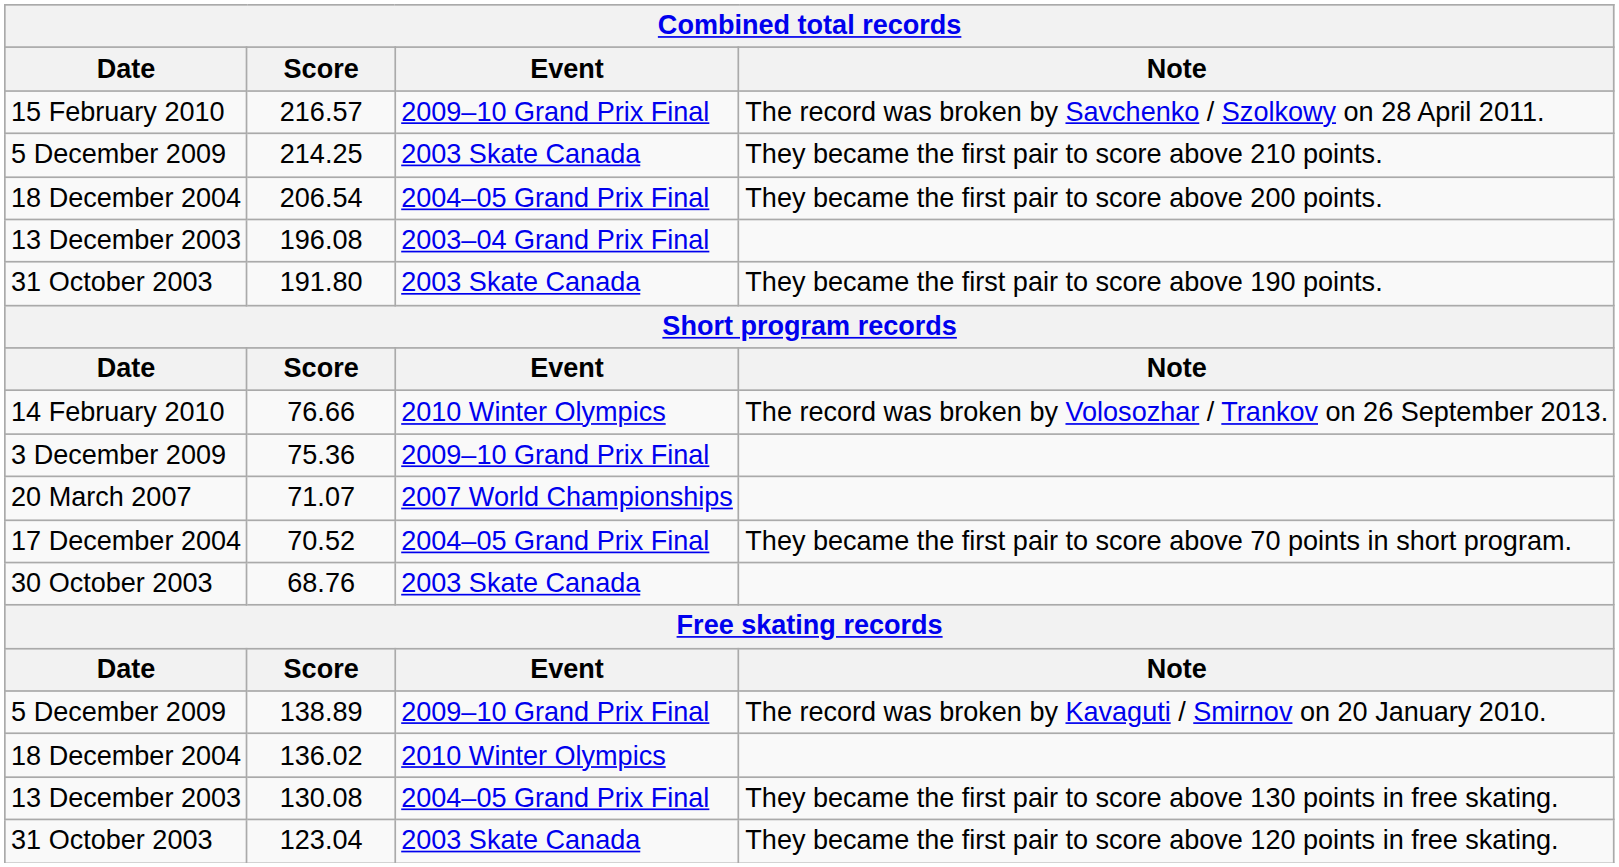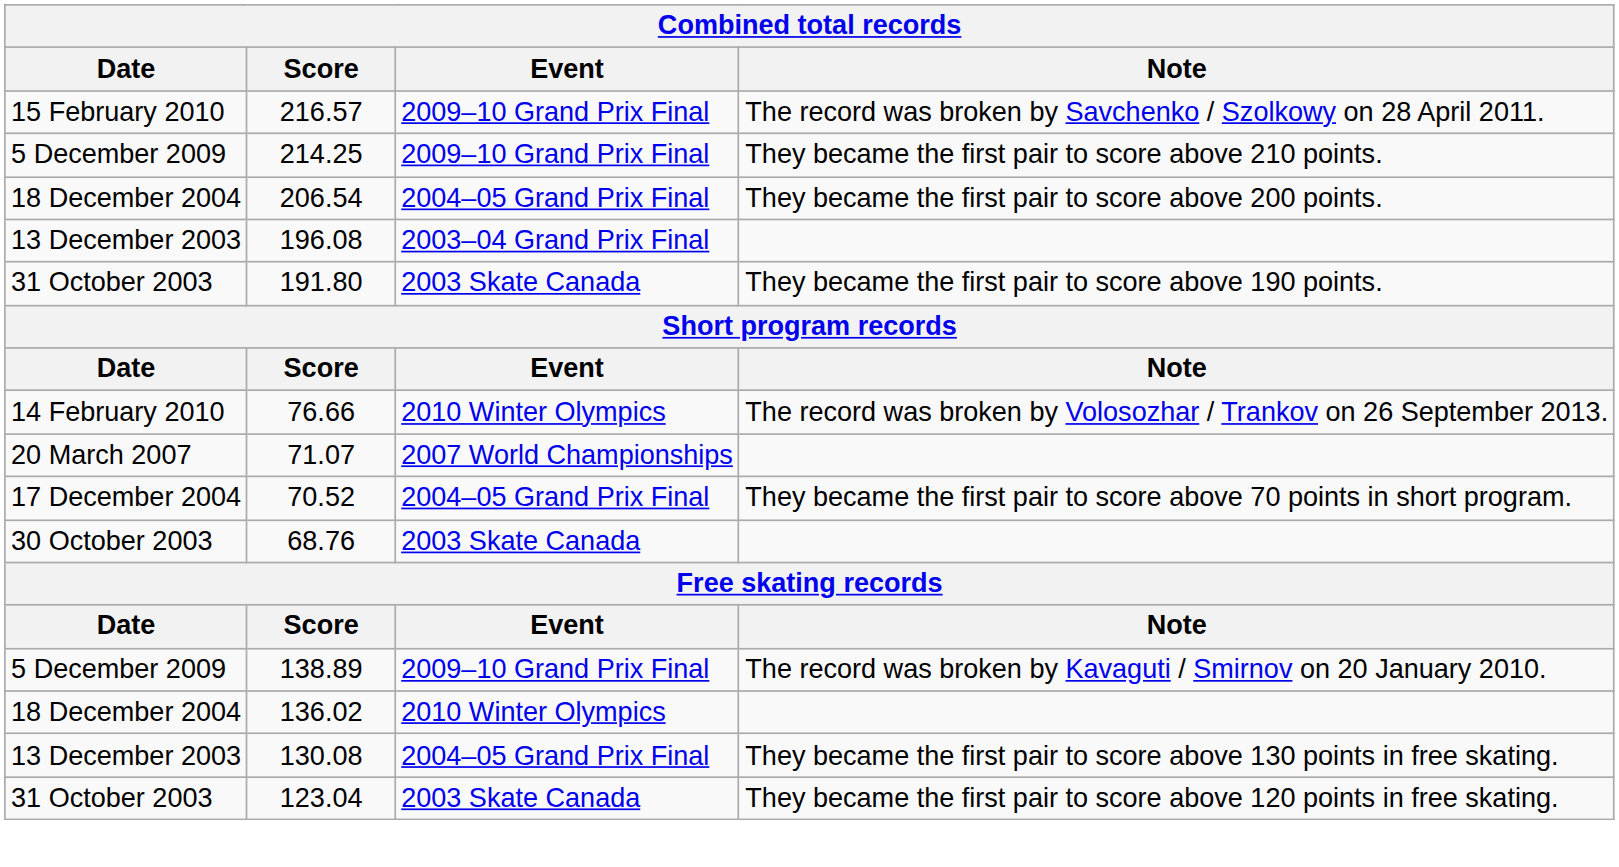214.25 | Event: 2003 Skate Canada -> 2009–10 Grand Prix Final
- row: 3 December 2009 | 75.36 | 2009–10 Grand Prix Final
